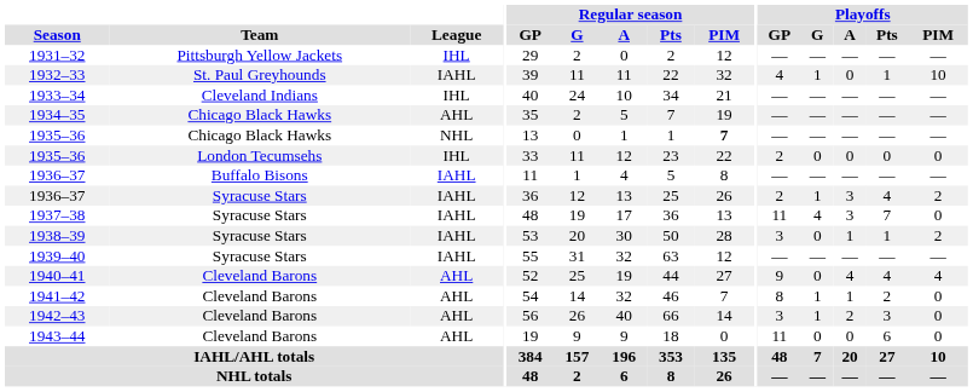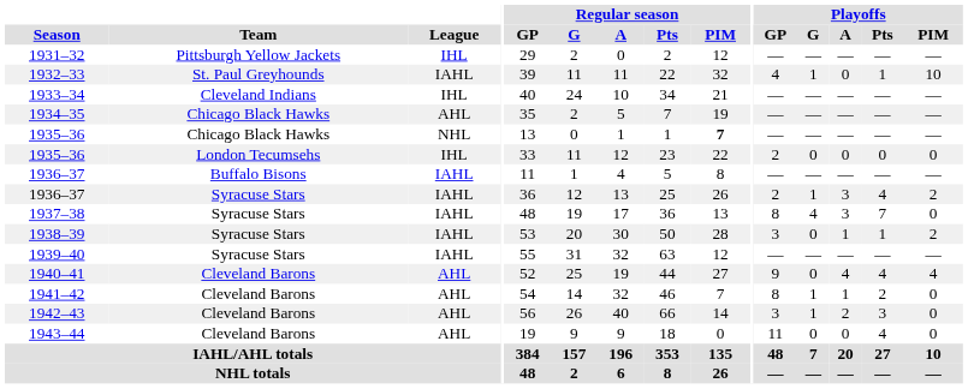1937–38 | Playoffs / GP: 11 -> 8
1943–44 | Playoffs / Pts: 6 -> 4
